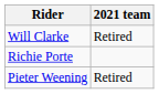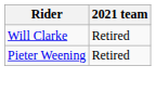- row: Richie Porte
